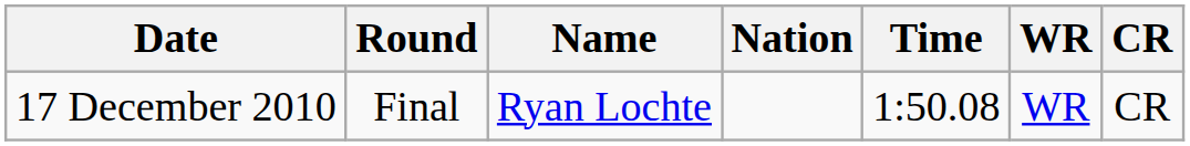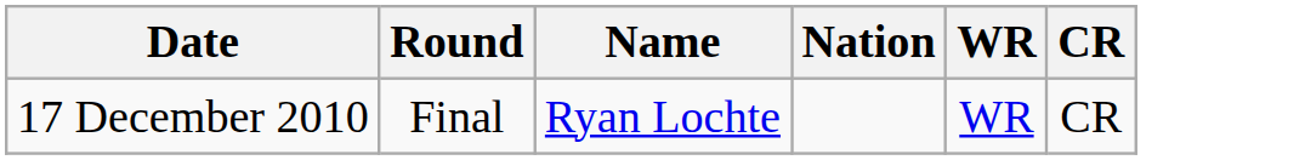- column: Time | 1:50.08
